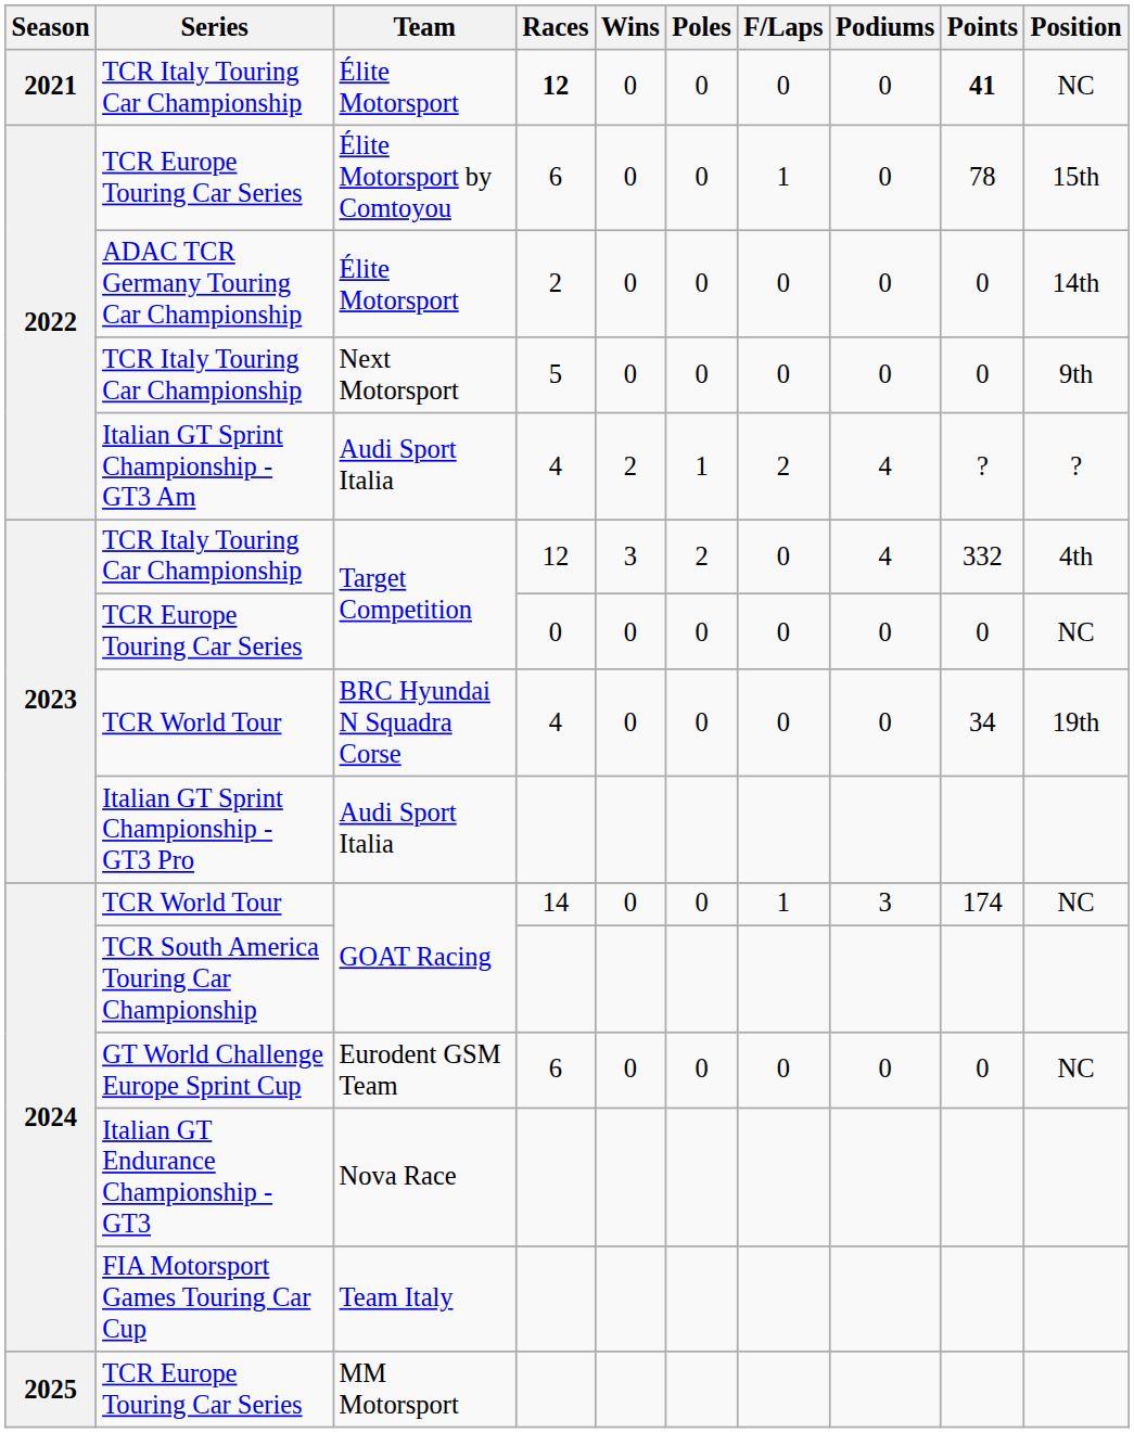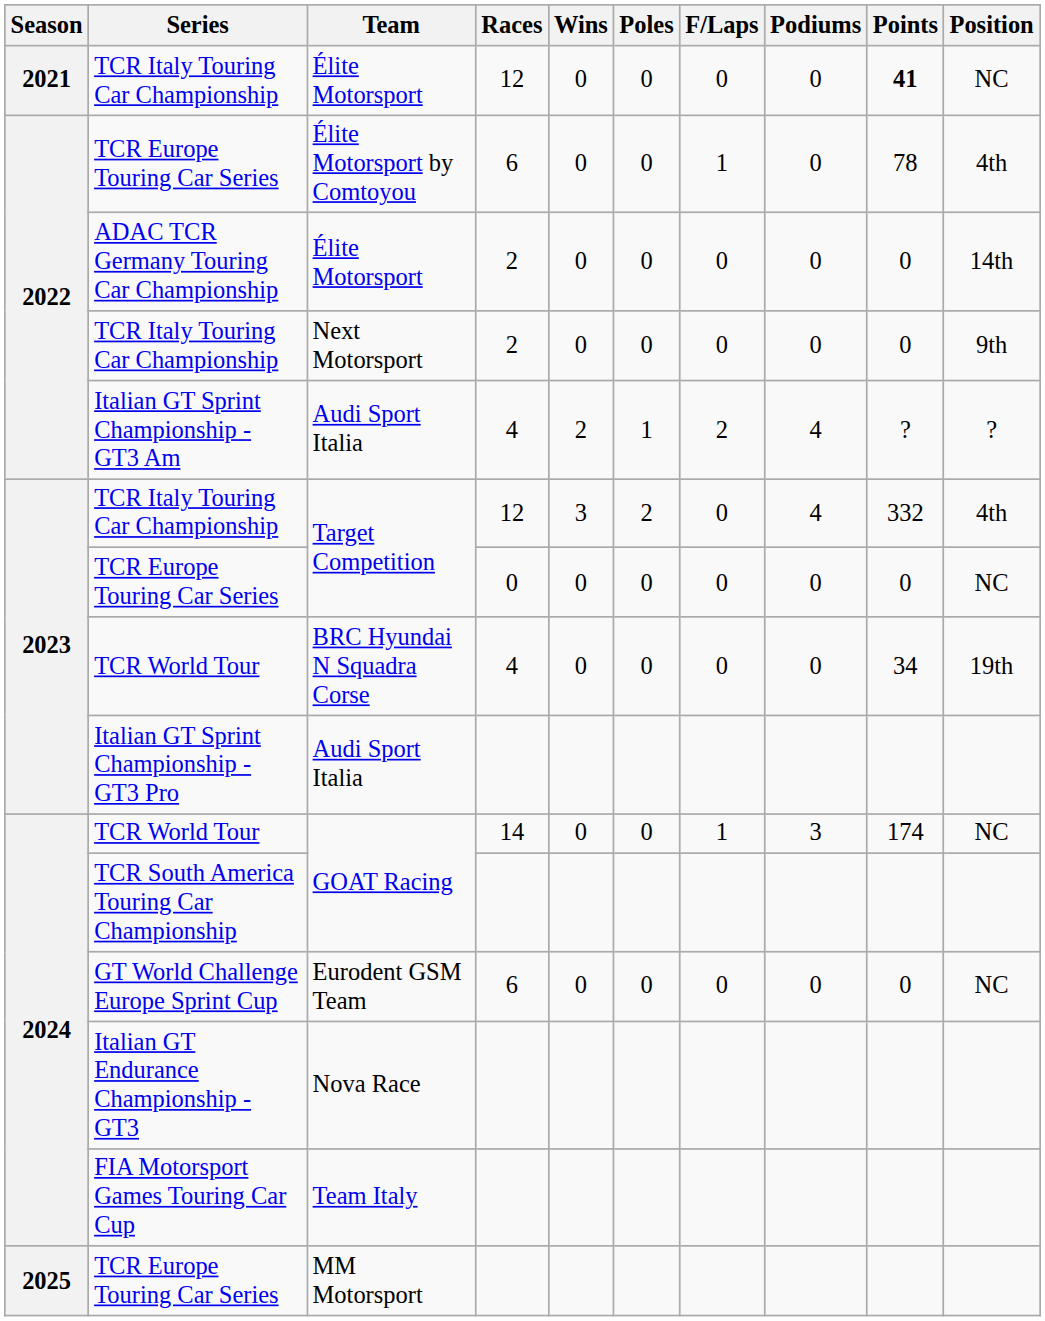TCR Italy Touring Car Championship / Élite Motorsport | Races: bold -> normal
Élite Motorsport by Comtoyou | Position: 15th -> 4th
Next Motorsport | Races: 5 -> 2
